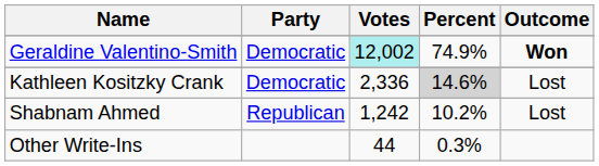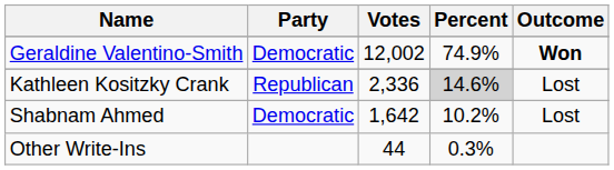Geraldine Valentino-Smith | Votes: paleturquoise background -> no background
Kathleen Kositzky Crank | Party: Democratic -> Republican
Shabnam Ahmed | Party: Republican -> Democratic
Shabnam Ahmed | Votes: 1,242 -> 1,642
